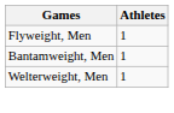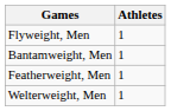+ row: Featherweight, Men | 1
